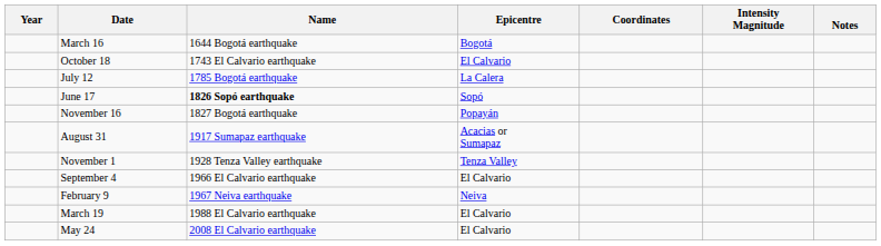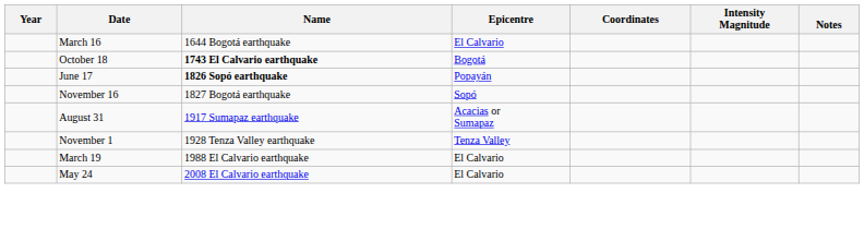March 16 | Epicentre: Bogotá -> El Calvario
October 18 | Name: normal -> bold
October 18 | Epicentre: El Calvario -> Bogotá
- row: July 12 | 1785 Bogotá earthquake | La Calera
June 17 | Epicentre: Sopó -> Popayán
November 16 | Epicentre: Popayán -> Sopó
- row: September 4 | 1966 El Calvario earthquake | El Calvario
- row: February 9 | 1967 Neiva earthquake | Neiva
